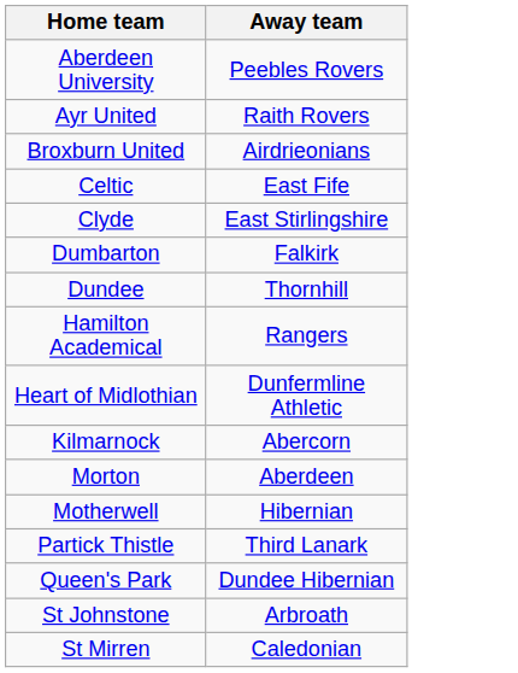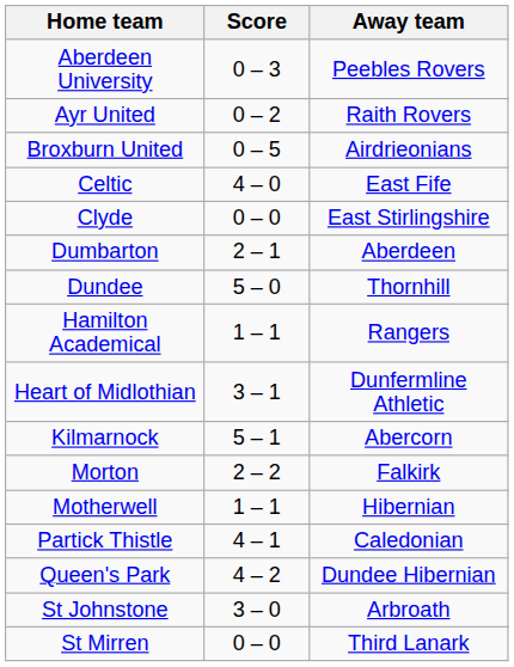+ column: Score | 0 – 3 | 0 – 2 | 0 – 5 | 4 – 0 | 0 – 0 | 2 – 1 | 5 – 0 | 1 – 1 | 3 – 1 | 5 – 1 | 2 – 2 | 1 – 1 | 4 – 1 | 4 – 2 | 3 – 0 | 0 – 0
Dumbarton | Away team: Falkirk -> Aberdeen
Morton | Away team: Aberdeen -> Falkirk
Partick Thistle | Away team: Third Lanark -> Caledonian
St Mirren | Away team: Caledonian -> Third Lanark
